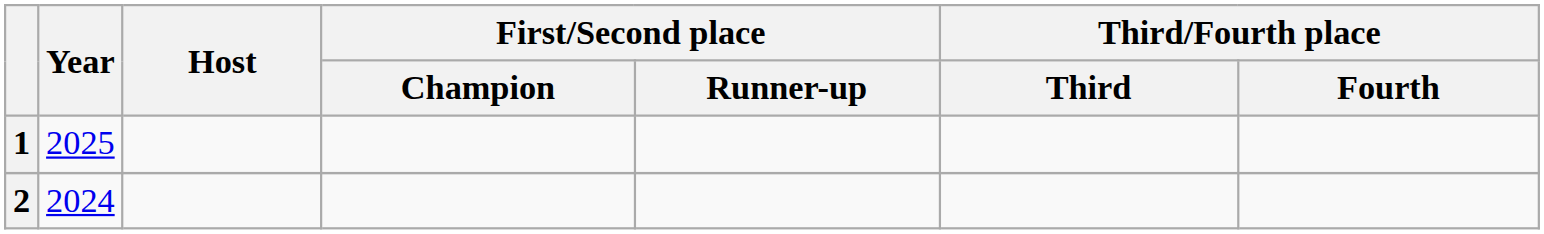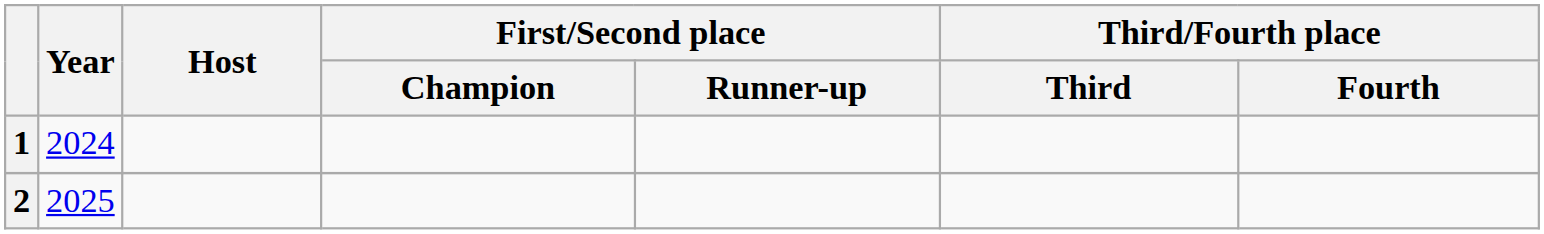1 | Year: 2025 -> 2024
2 | Year: 2024 -> 2025
